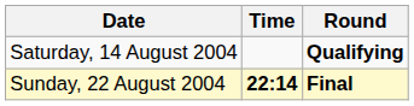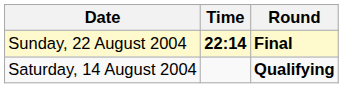rows swapped: Saturday, 14 August 2004 <-> Sunday, 22 August 2004
